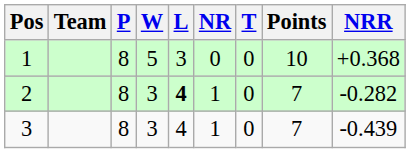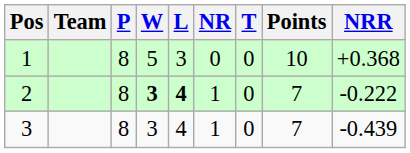2 | W: normal -> bold
2 | NRR: -0.282 -> -0.222
